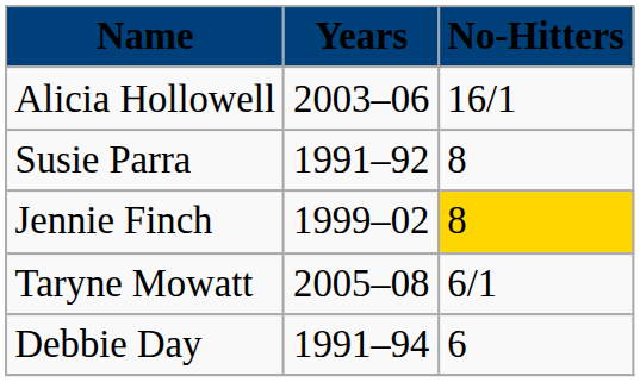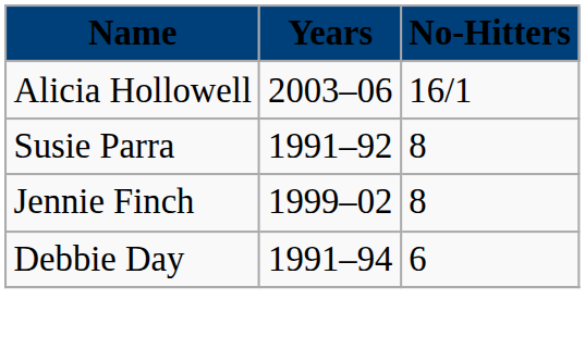Jennie Finch | No-Hitters: gold background -> no background
- row: Taryne Mowatt | 2005–08 | 6/1
